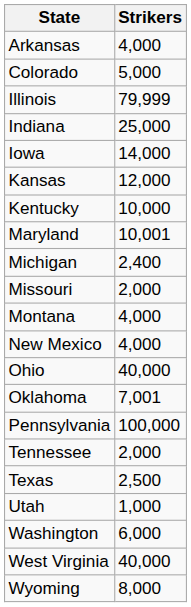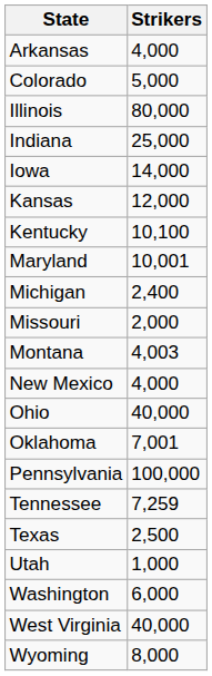Illinois | Strikers: 79,999 -> 80,000
Kentucky | Strikers: 10,000 -> 10,100
Montana | Strikers: 4,000 -> 4,003
Tennessee | Strikers: 2,000 -> 7,259
